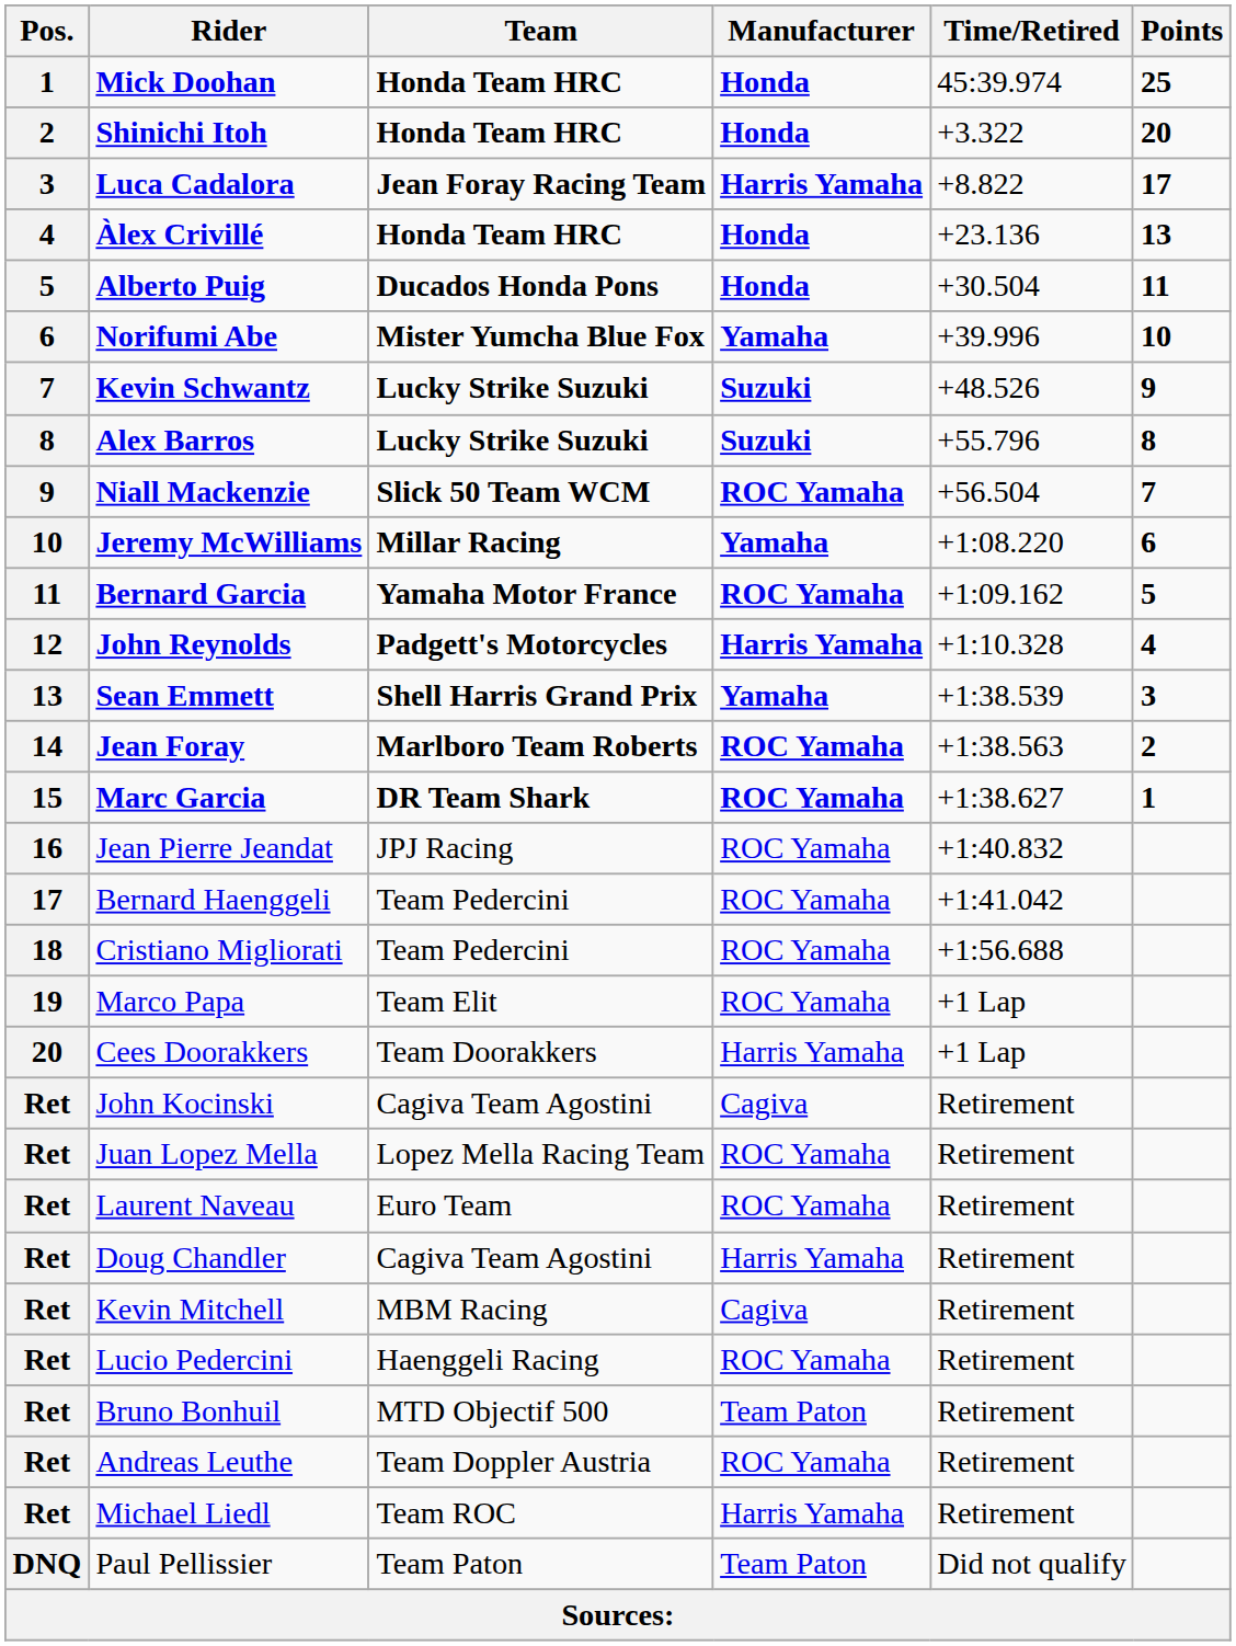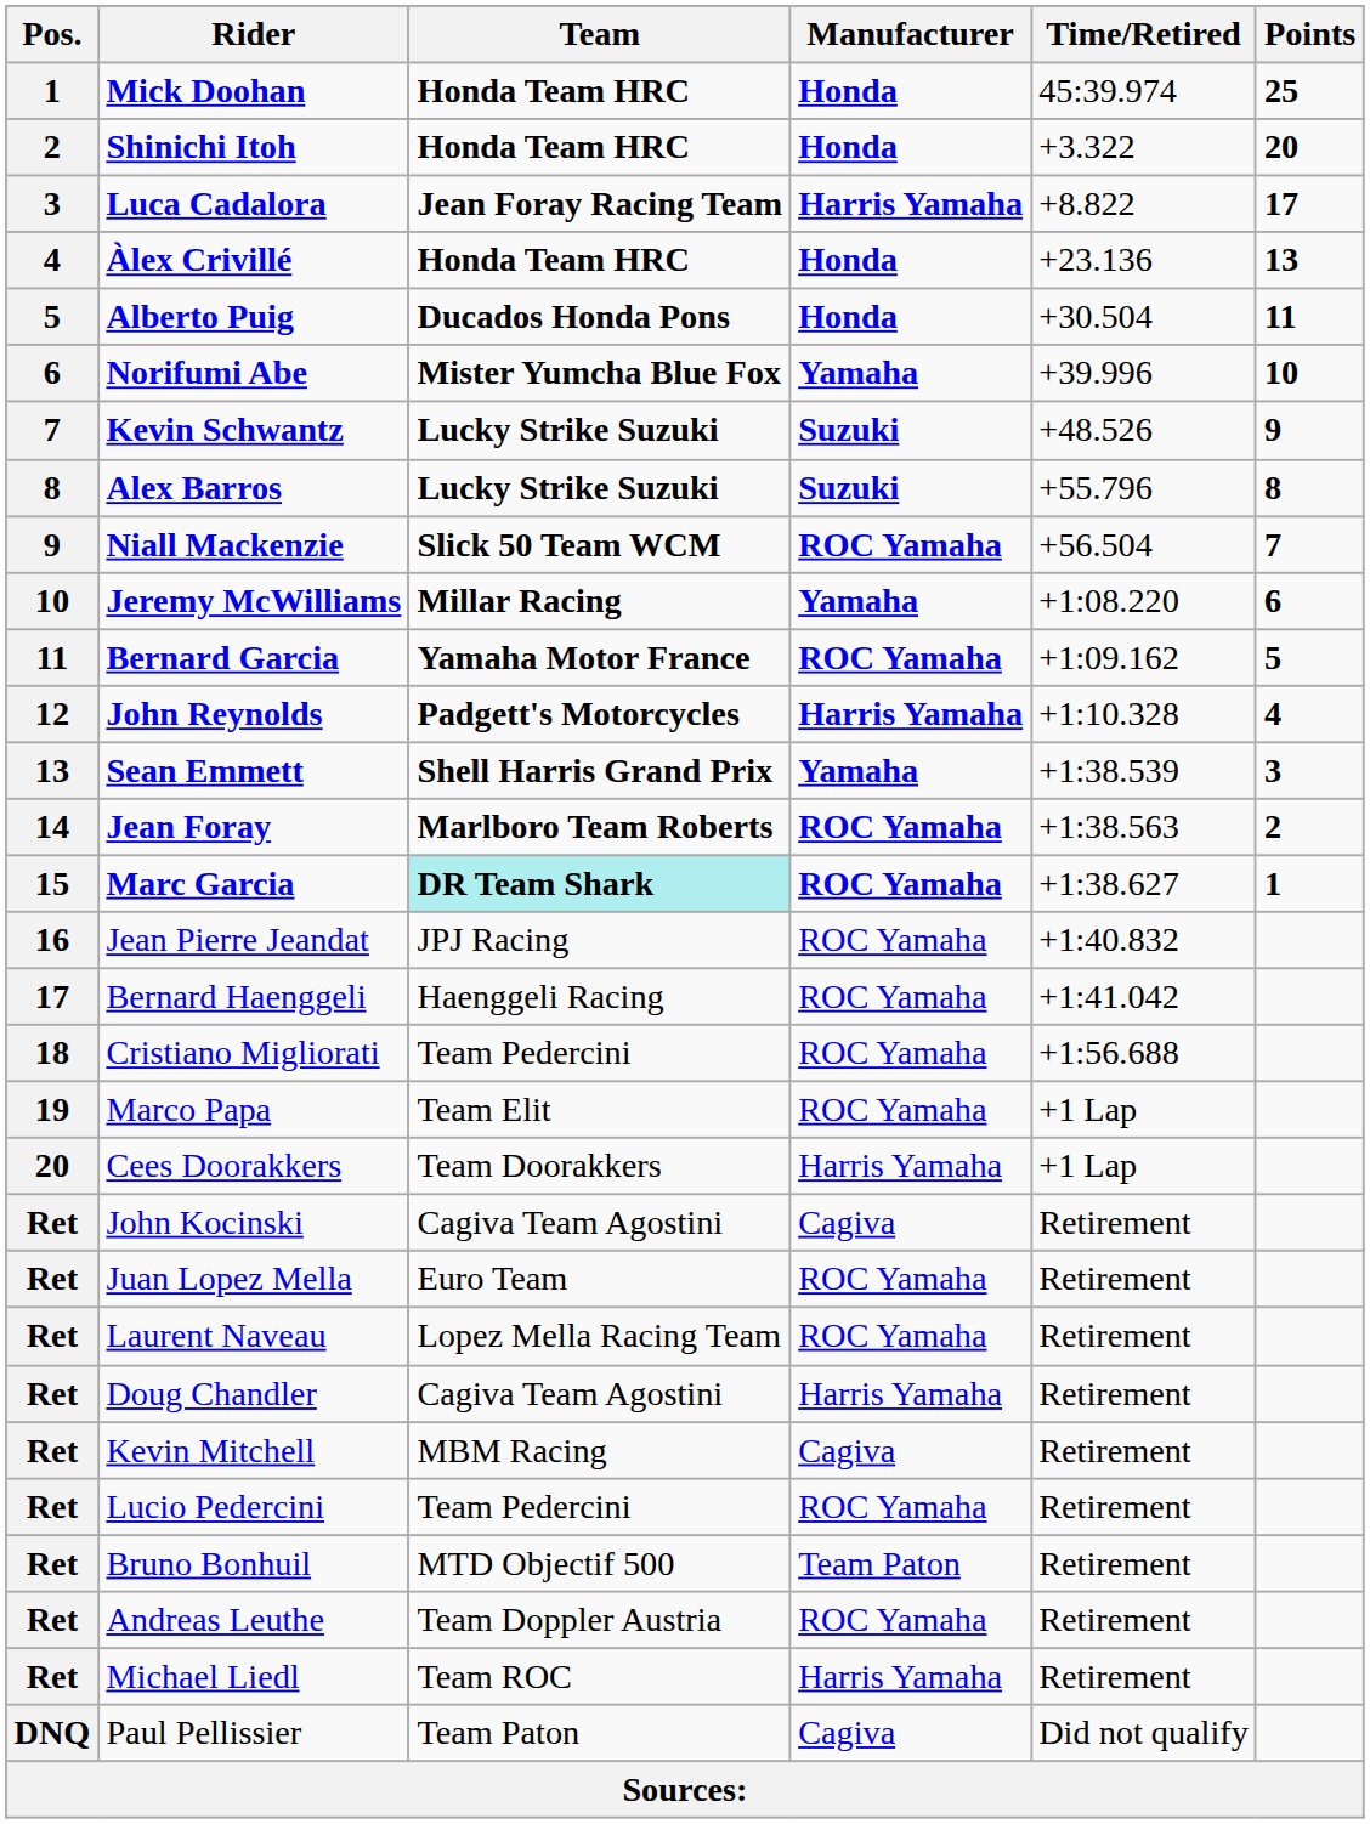Marc Garcia | Team: no background -> paleturquoise background
Bernard Haenggeli | Team: Team Pedercini -> Haenggeli Racing
Juan Lopez Mella | Team: Lopez Mella Racing Team -> Euro Team
Laurent Naveau | Team: Euro Team -> Lopez Mella Racing Team
Lucio Pedercini | Team: Haenggeli Racing -> Team Pedercini
Paul Pellissier | Manufacturer: Team Paton -> Cagiva
